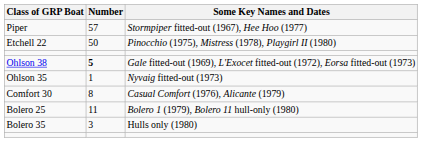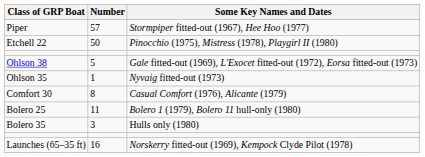Ohlson 38 | Number: bold -> normal
+ row: Launches (65–35 ft) | 16 | Norskerry fitted-out (1969), Kempock Clyde Pilot (1978)
